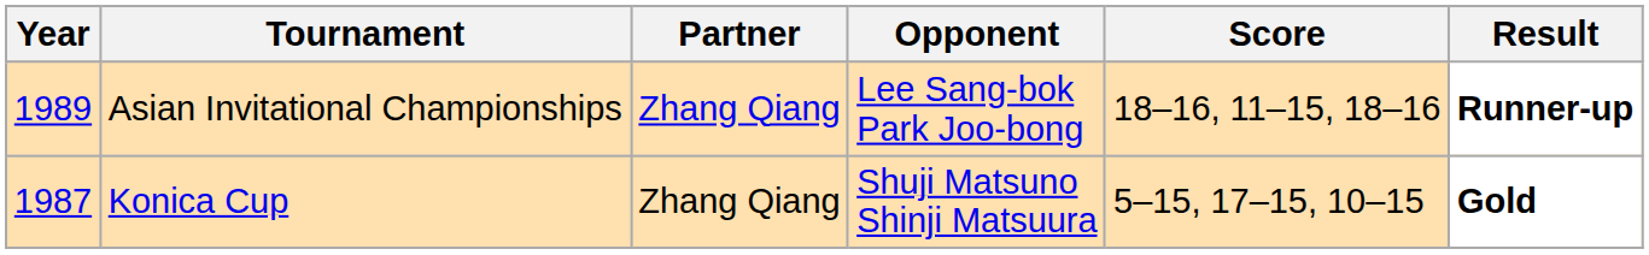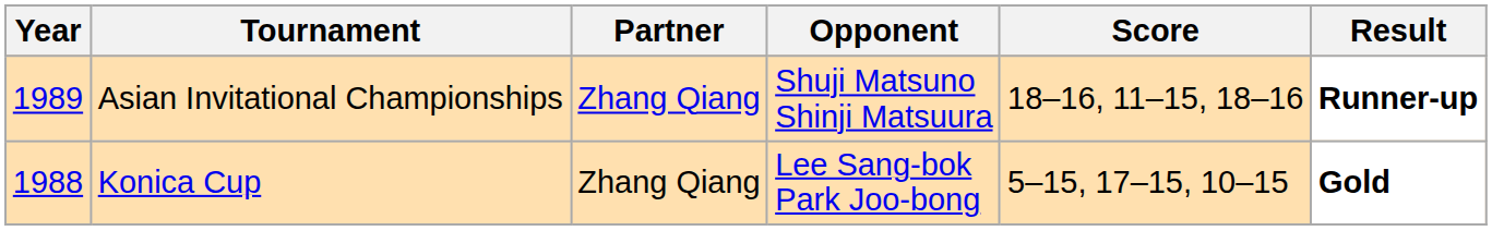Asian Invitational Championships | Opponent: Lee Sang-bok Park Joo-bong -> Shuji Matsuno Shinji Matsuura
Konica Cup | Year: 1987 -> 1988
Konica Cup | Opponent: Shuji Matsuno Shinji Matsuura -> Lee Sang-bok Park Joo-bong
